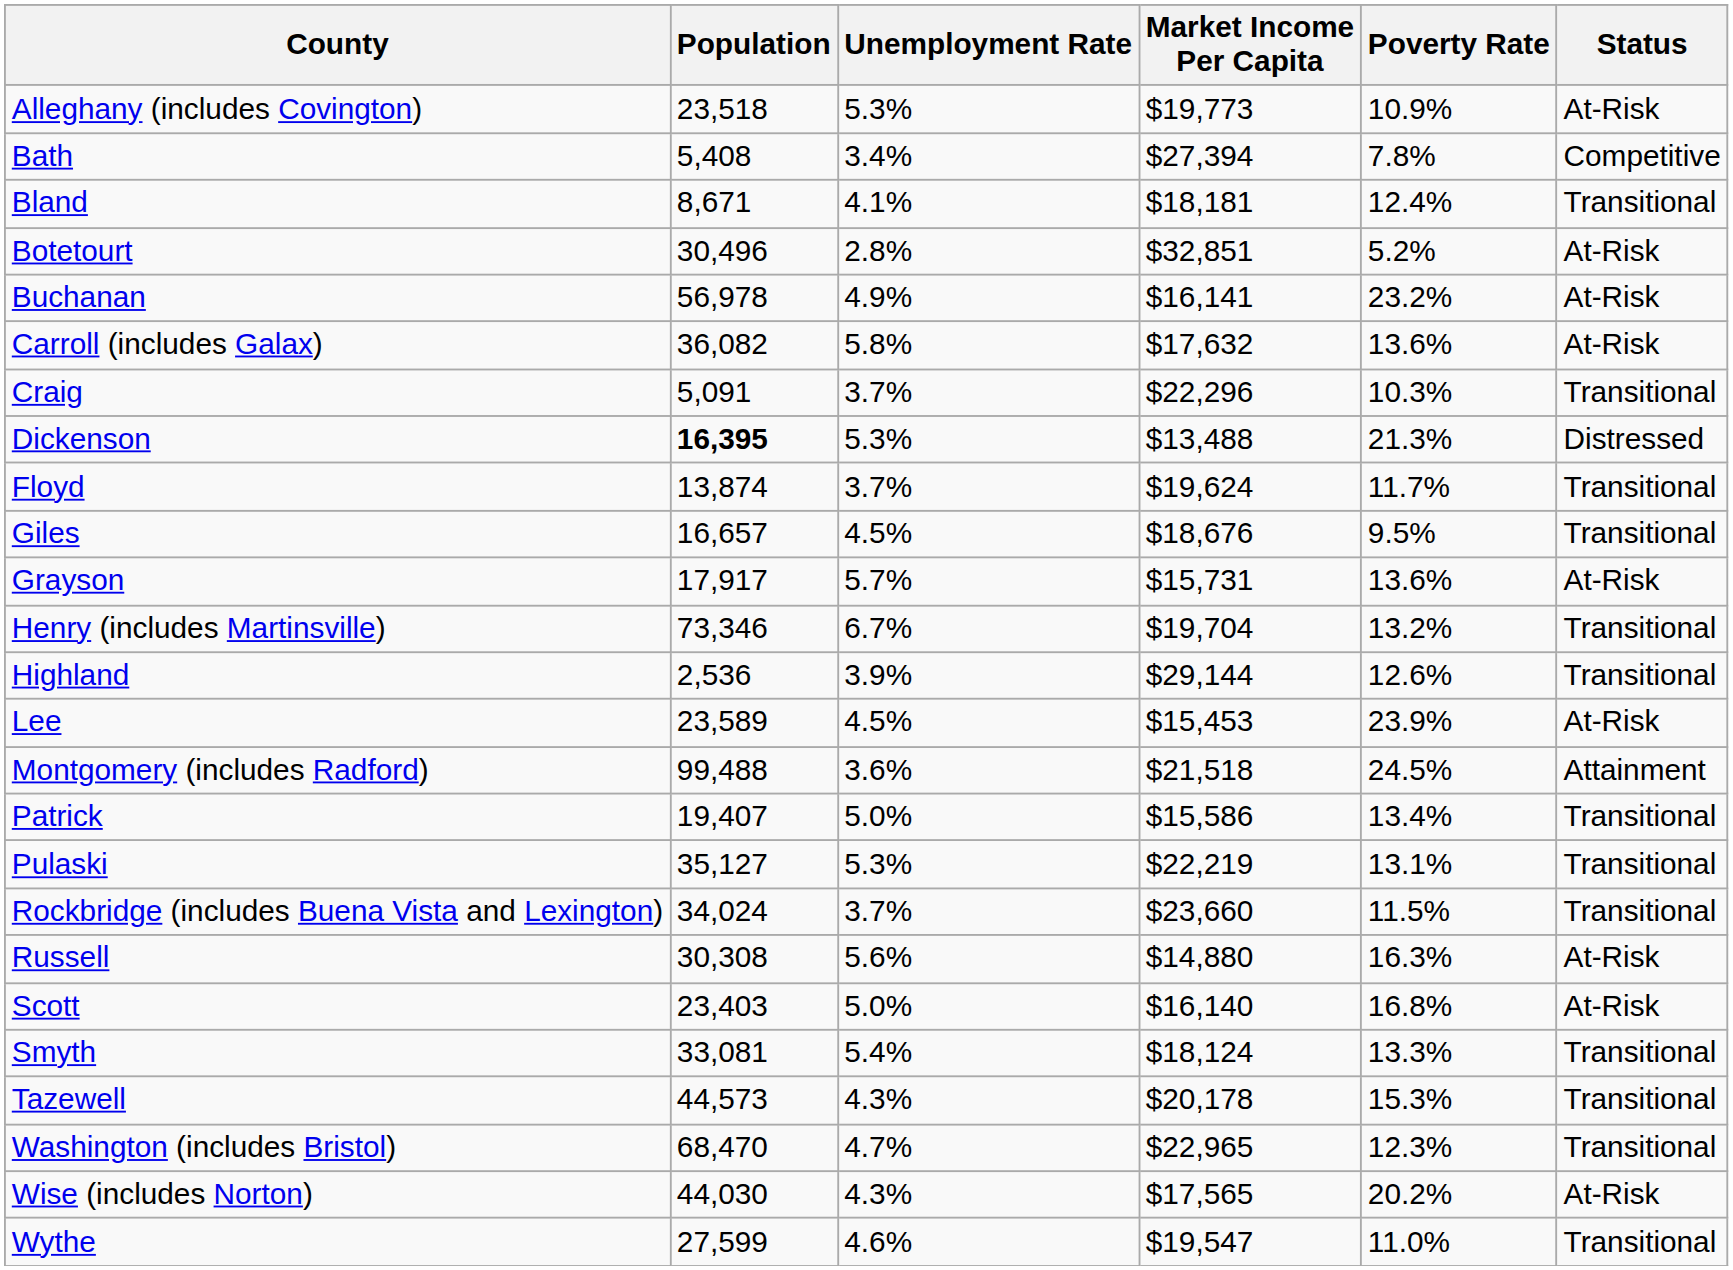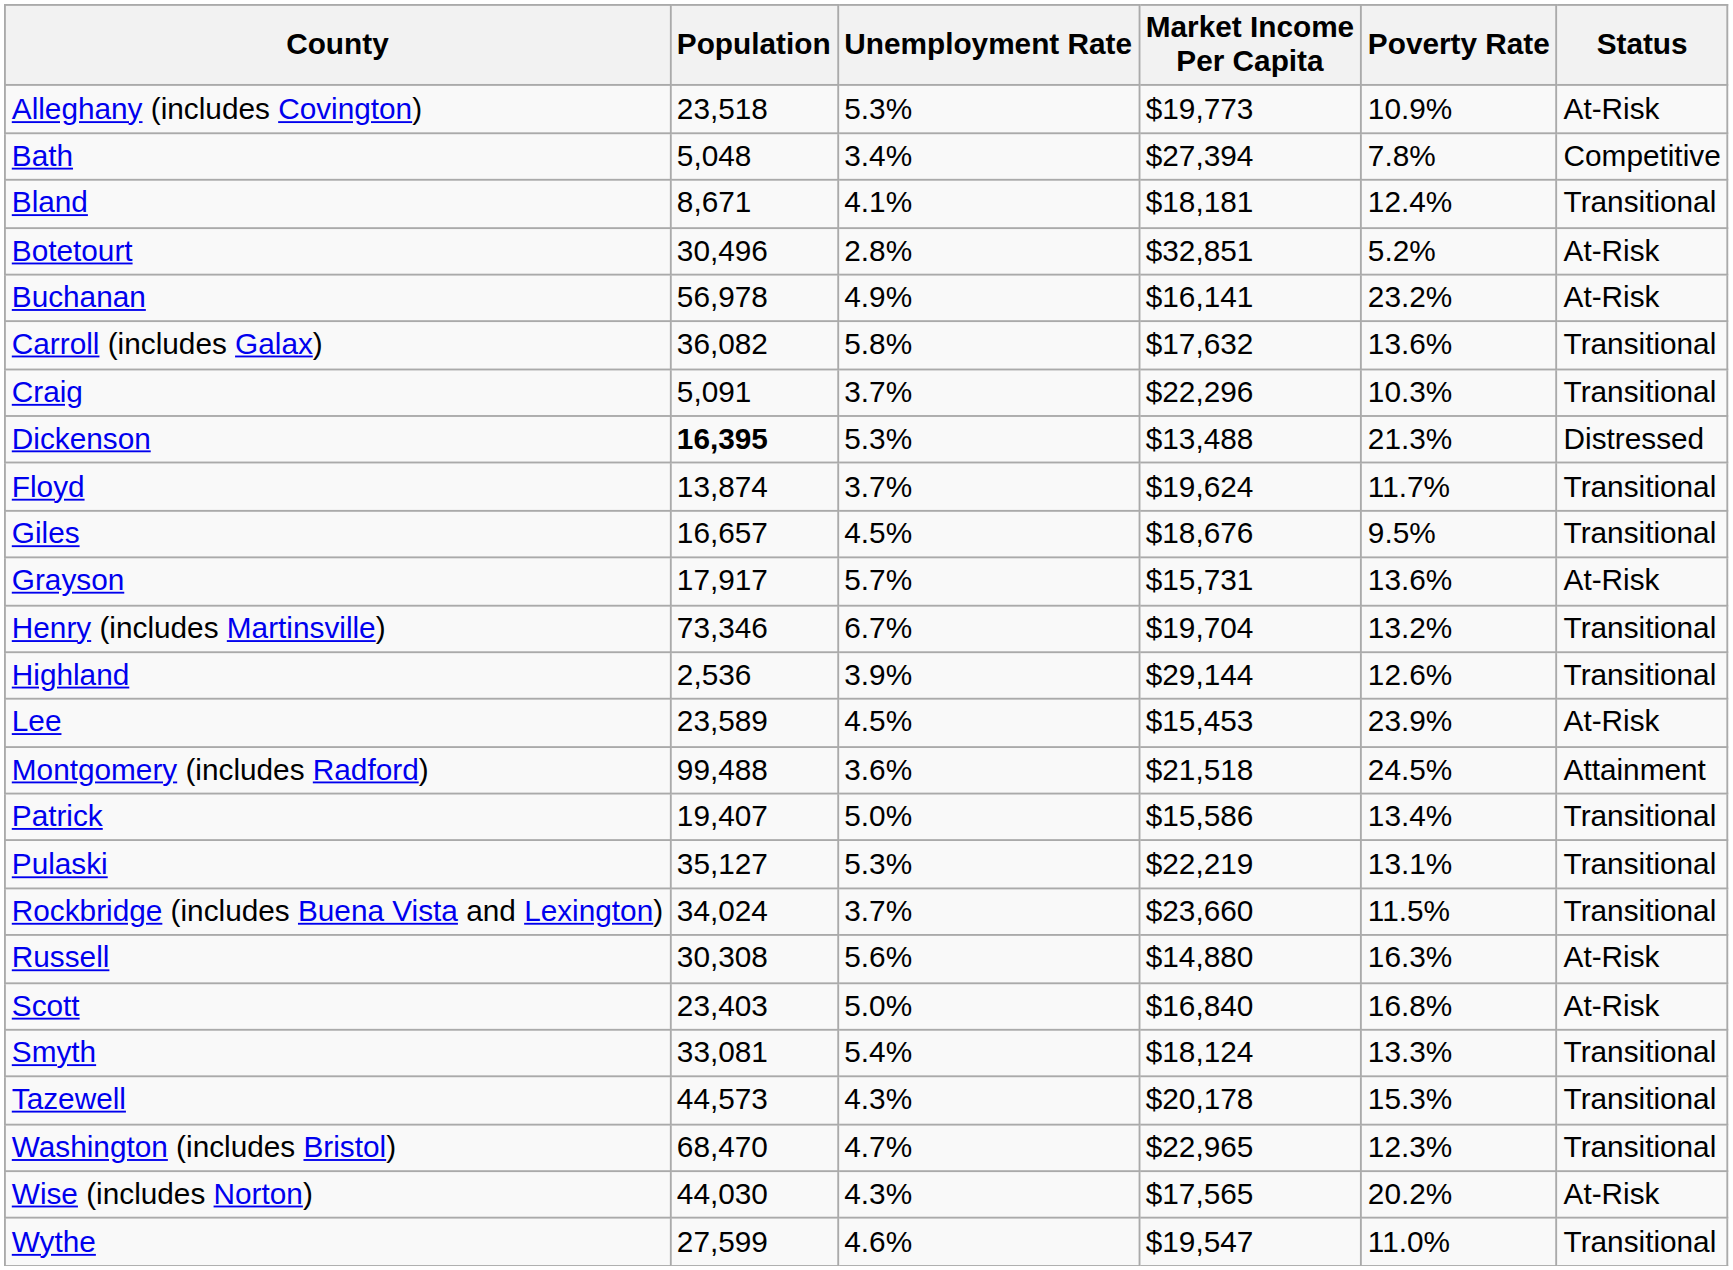Bath | Population: 5,408 -> 5,048
Carroll (includes Galax) | Status: At-Risk -> Transitional
Scott | Market Income Per Capita: $16,140 -> $16,840
